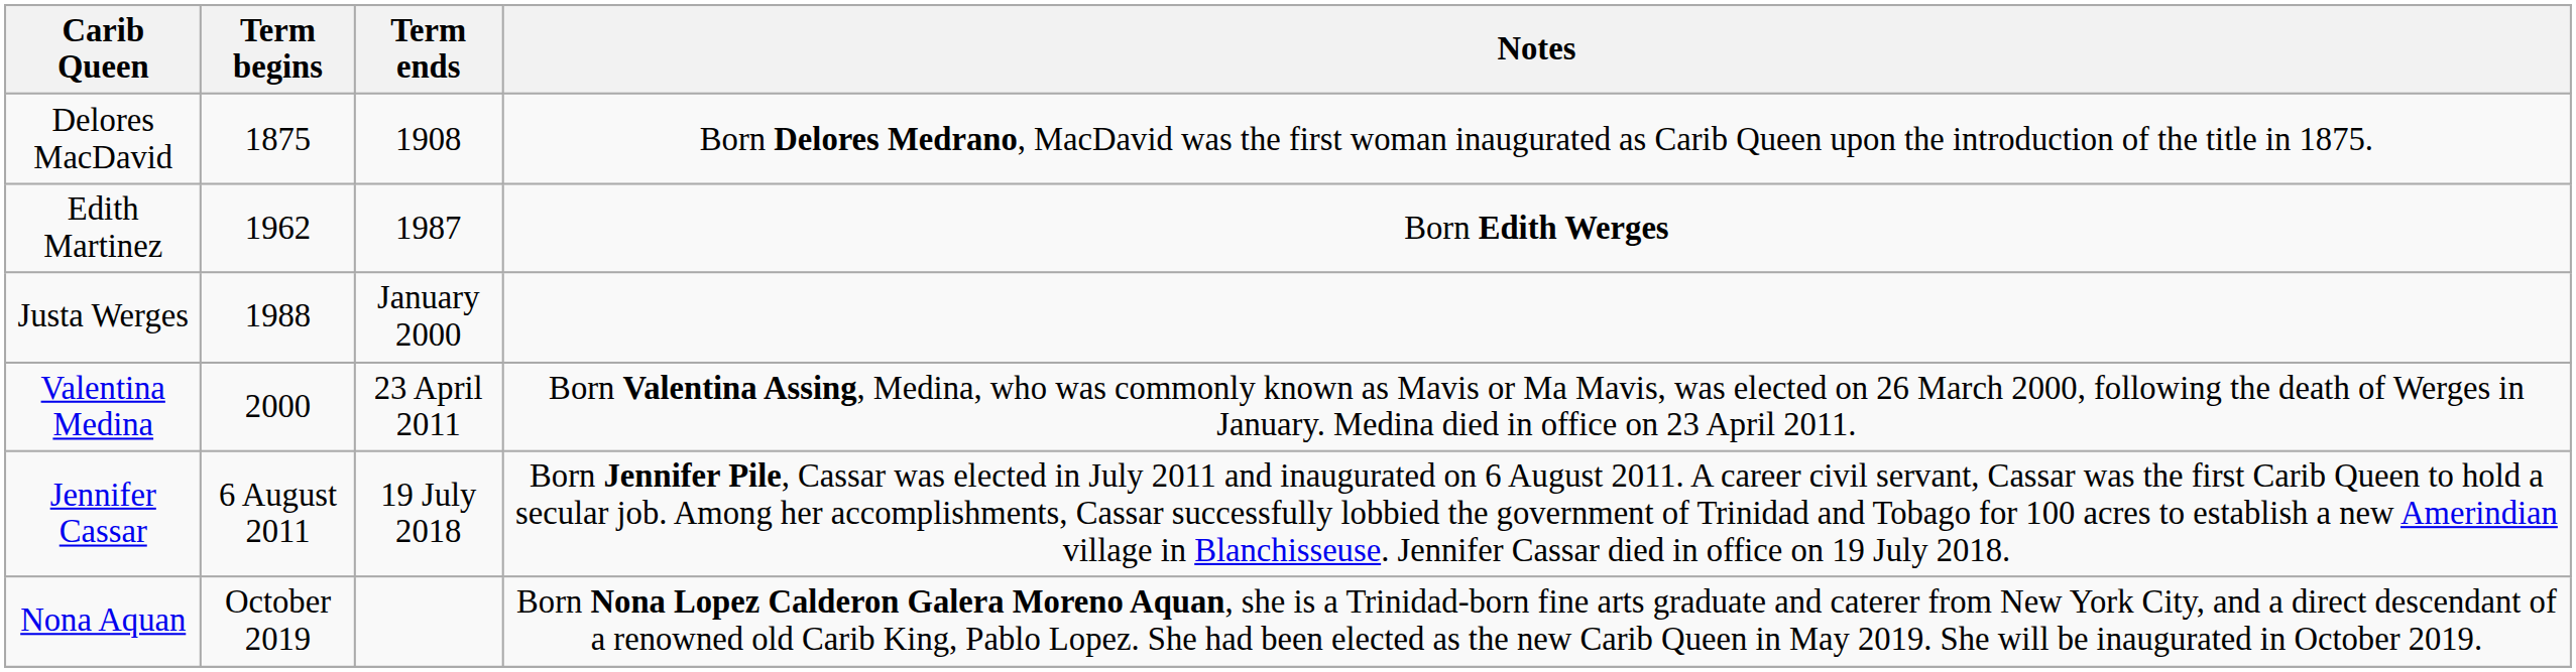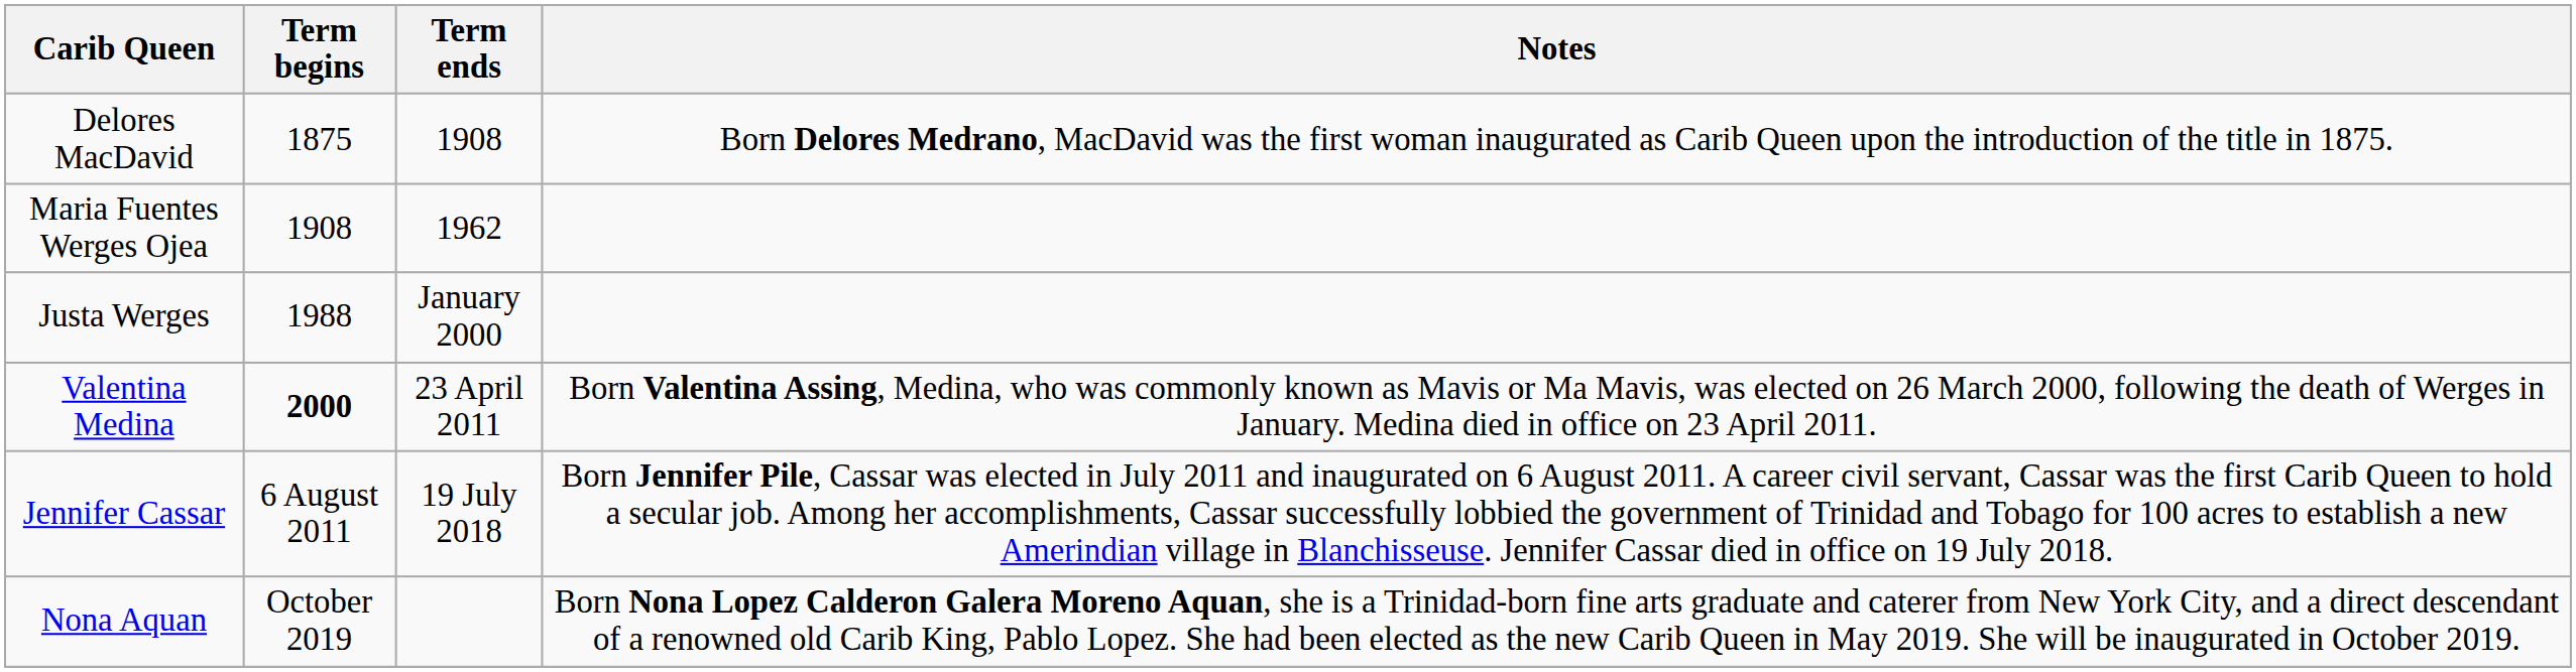+ row: Maria Fuentes Werges Ojea | 1908 | 1962
- row: Edith Martinez | 1962 | 1987 | Born Edith Werges
Valentina Medina | Term begins: normal -> bold
